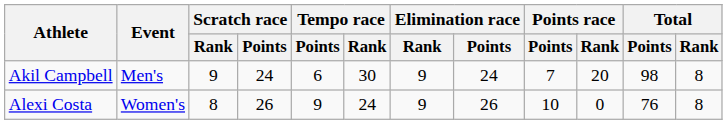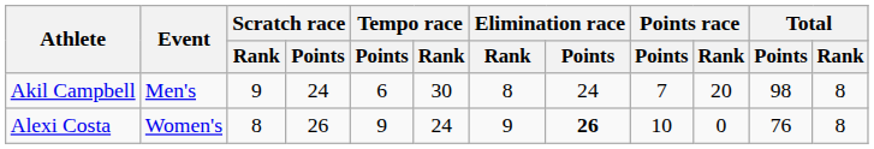Akil Campbell | Elimination race / Rank: 9 -> 8
Alexi Costa | Elimination race / Points: normal -> bold
